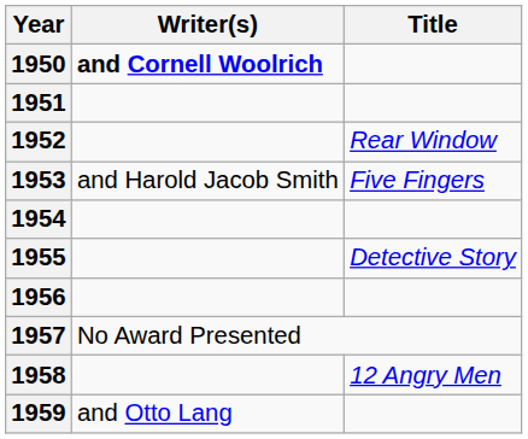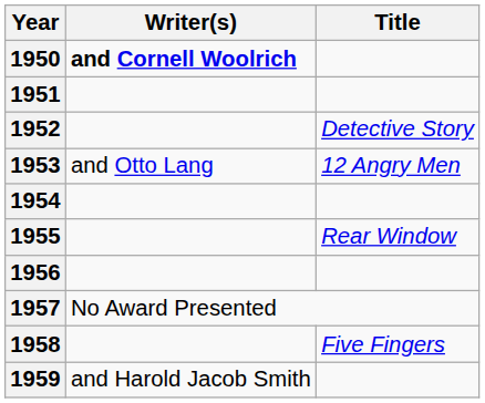1952 | Title: Rear Window -> Detective Story
1953 | Writer(s): and Harold Jacob Smith -> and Otto Lang
1953 | Title: Five Fingers -> 12 Angry Men
1955 | Title: Detective Story -> Rear Window
1958 | Title: 12 Angry Men -> Five Fingers
1959 | Writer(s): and Otto Lang -> and Harold Jacob Smith
